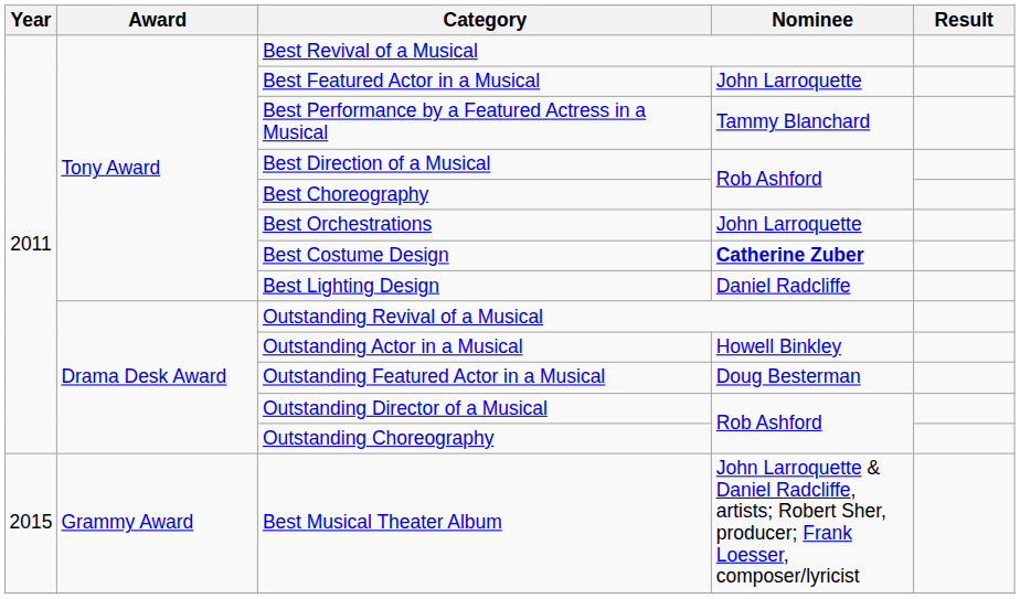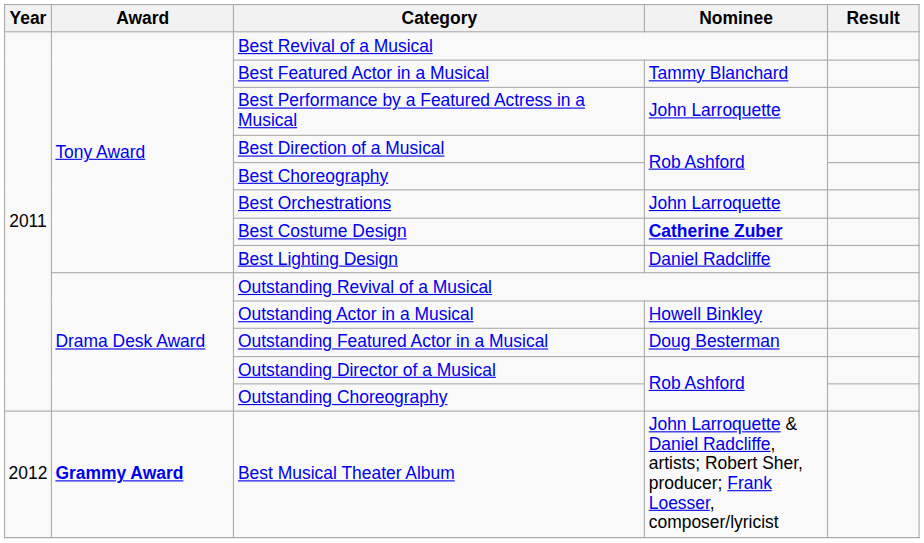Best Featured Actor in a Musical | Nominee: John Larroquette -> Tammy Blanchard
Best Performance by a Featured Actress in a Musical | Nominee: Tammy Blanchard -> John Larroquette
Best Musical Theater Album | Year: 2015 -> 2012
Best Musical Theater Album | Award: normal -> bold
